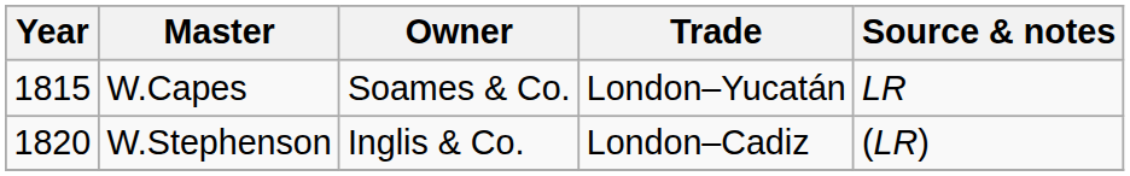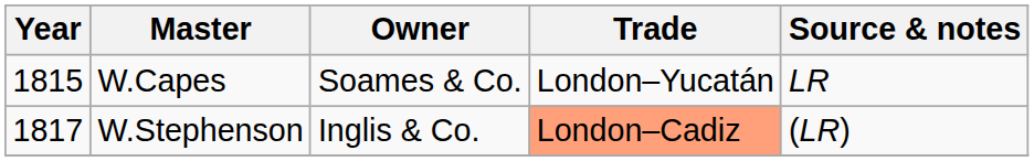W.Stephenson | Year: 1820 -> 1817
W.Stephenson | Trade: no background -> lightsalmon background
